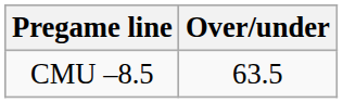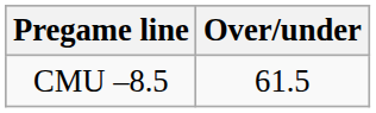CMU –8.5 | Over/under: 63.5 -> 61.5
